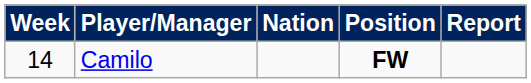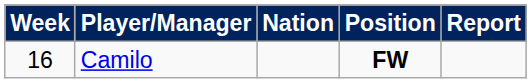Camilo | Week: 14 -> 16
